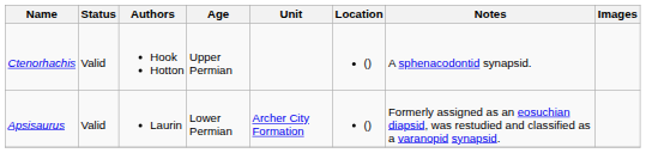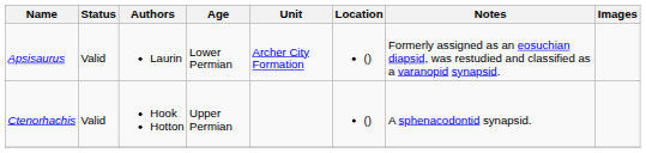rows swapped: Apsisaurus <-> Ctenorhachis
